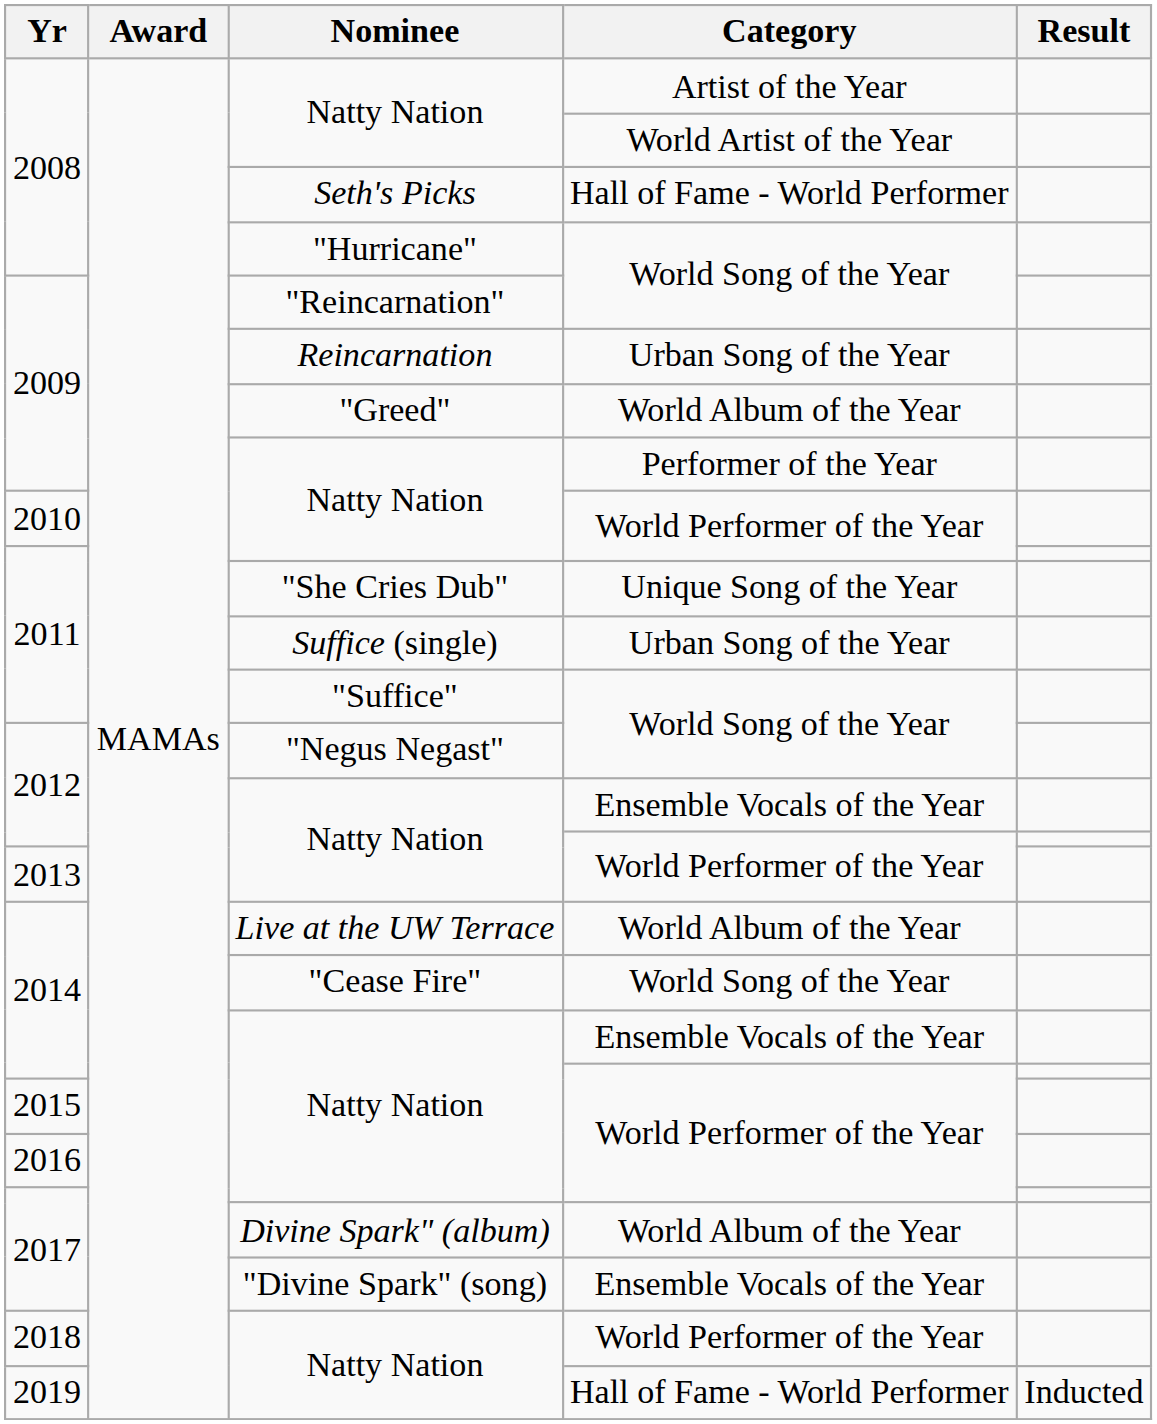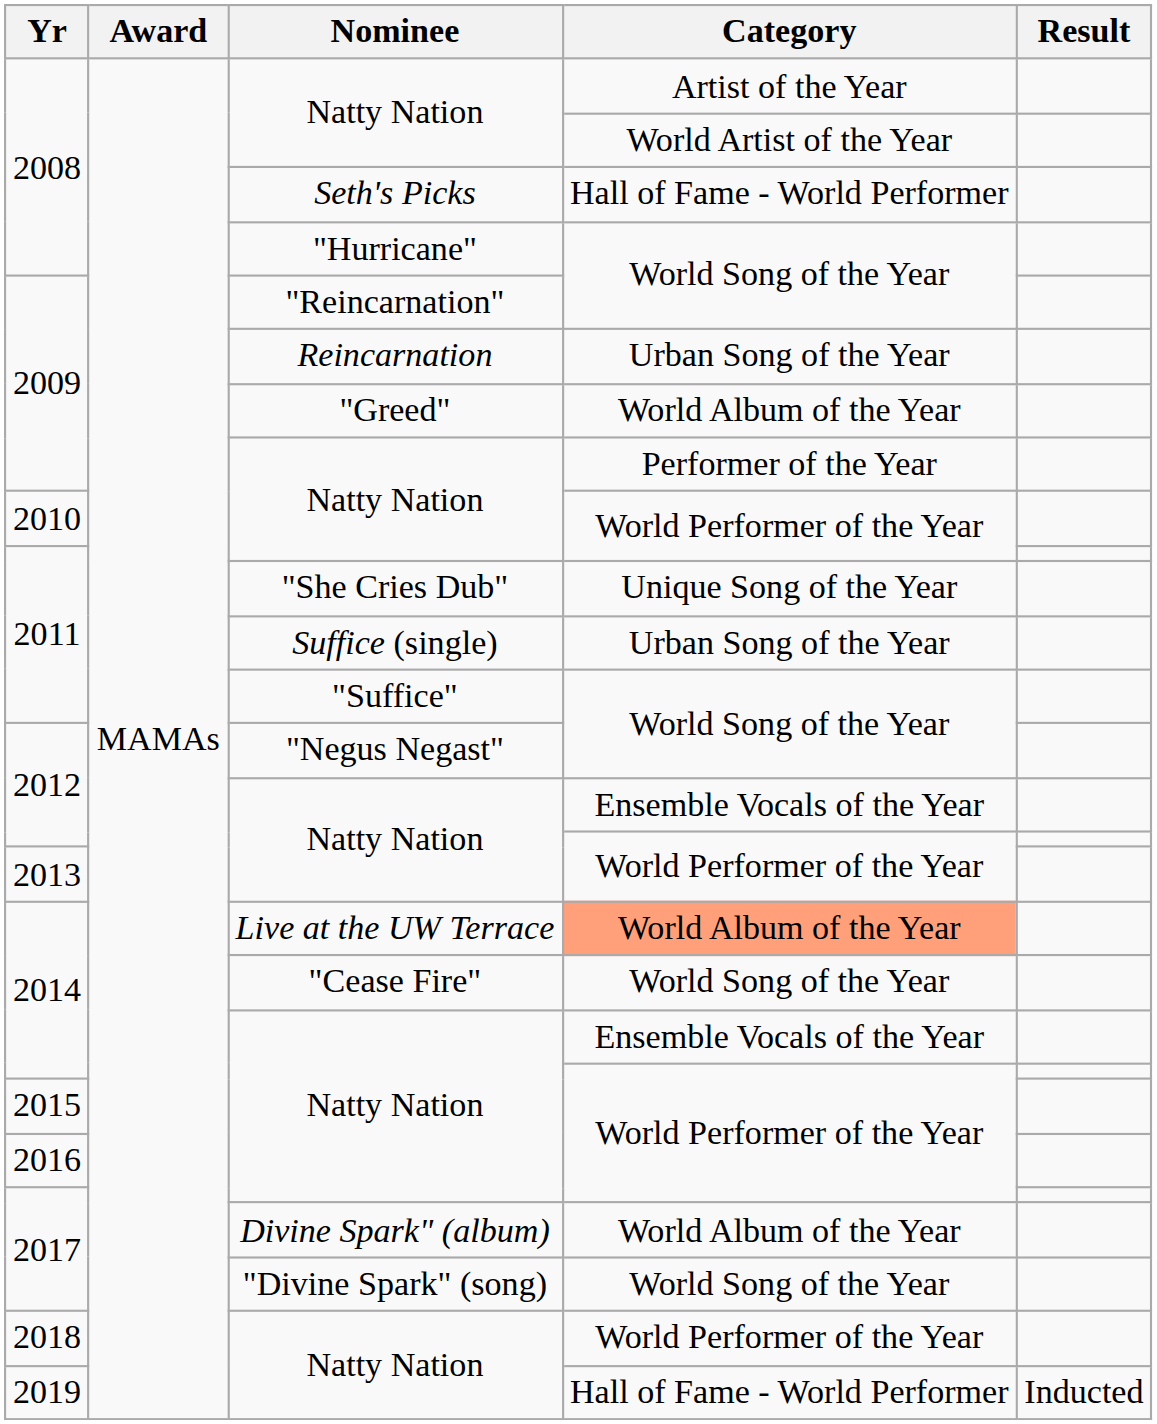Live at the UW Terrace | Category: no background -> lightsalmon background
"Divine Spark" (song) | Category: Ensemble Vocals of the Year -> World Song of the Year
